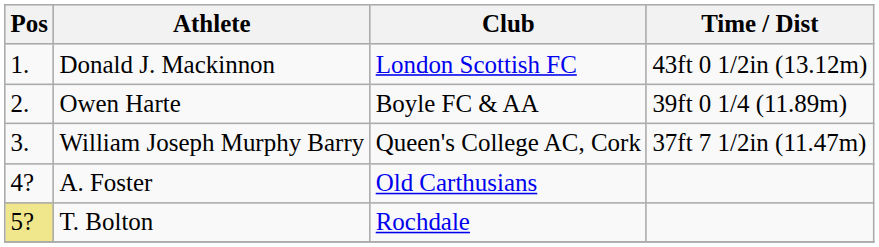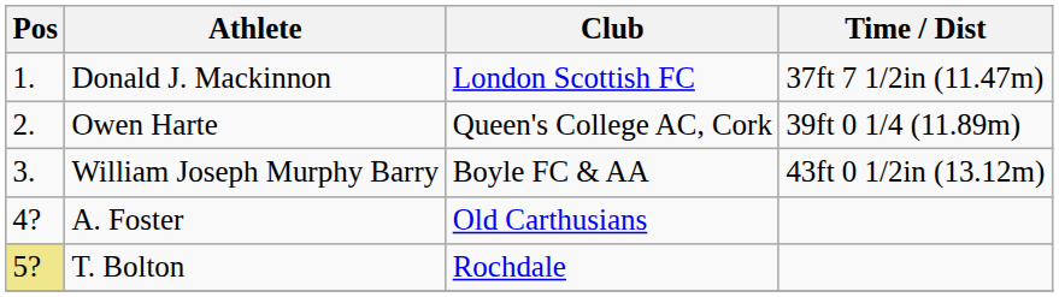Donald J. Mackinnon | Time / Dist: 43ft 0 1/2in (13.12m) -> 37ft 7 1/2in (11.47m)
Owen Harte | Club: Boyle FC & AA -> Queen's College AC, Cork
William Joseph Murphy Barry | Club: Queen's College AC, Cork -> Boyle FC & AA
William Joseph Murphy Barry | Time / Dist: 37ft 7 1/2in (11.47m) -> 43ft 0 1/2in (13.12m)
